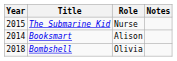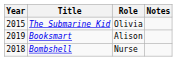The Submarine Kid | Role: Nurse -> Olivia
Booksmart | Year: 2014 -> 2019
Bombshell | Role: Olivia -> Nurse
